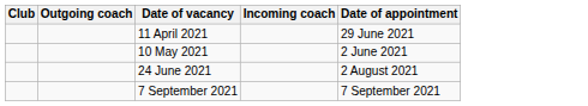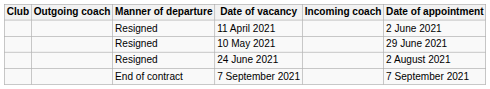+ column: Manner of departure | Resigned | Resigned | Resigned | End of contract
11 April 2021 | Date of appointment: 29 June 2021 -> 2 June 2021
10 May 2021 | Date of appointment: 2 June 2021 -> 29 June 2021
